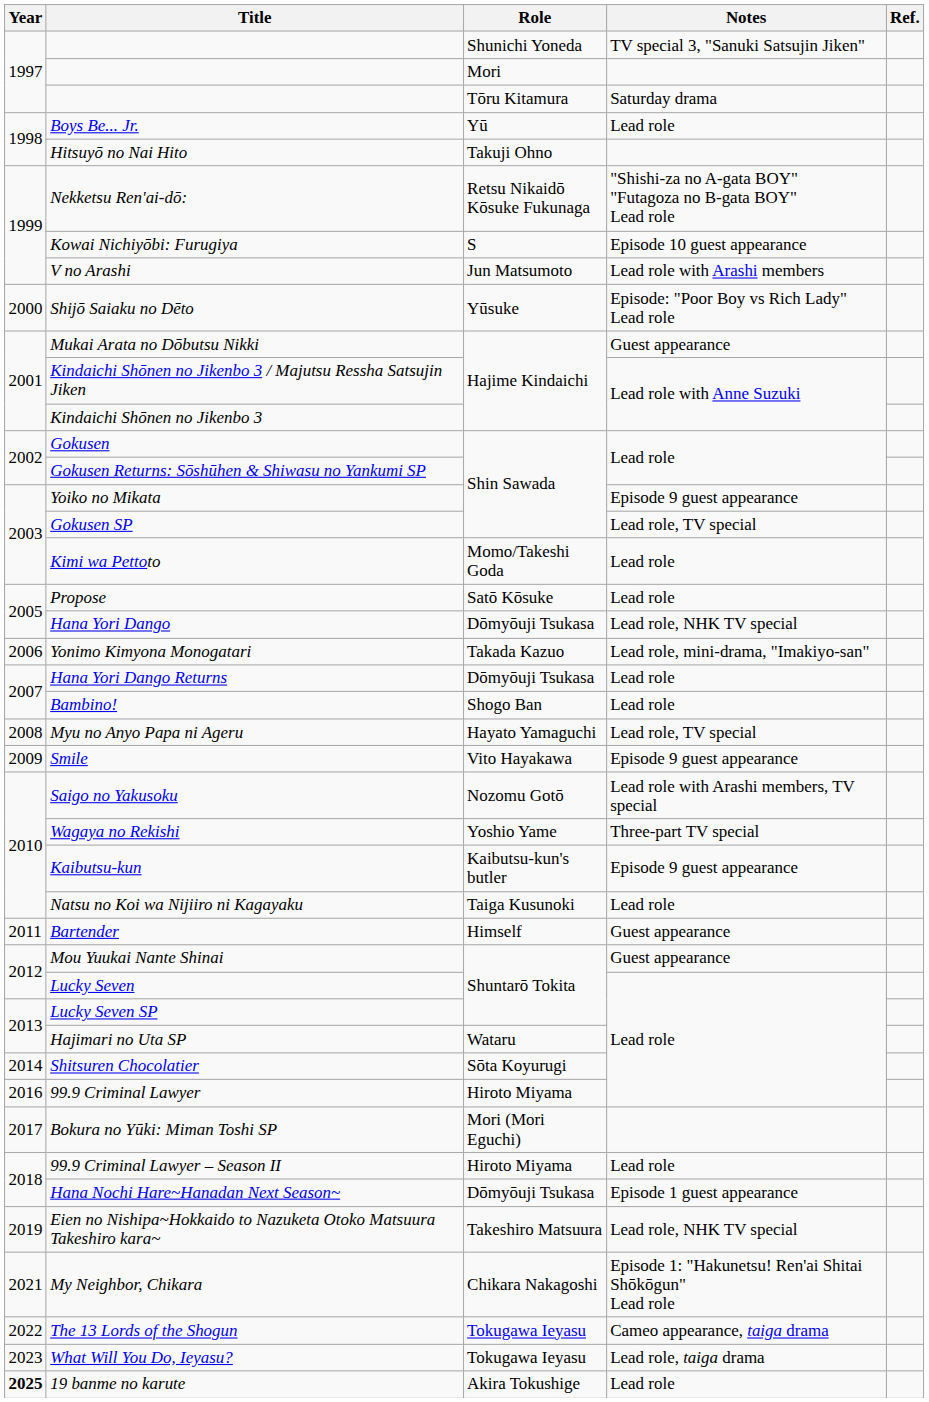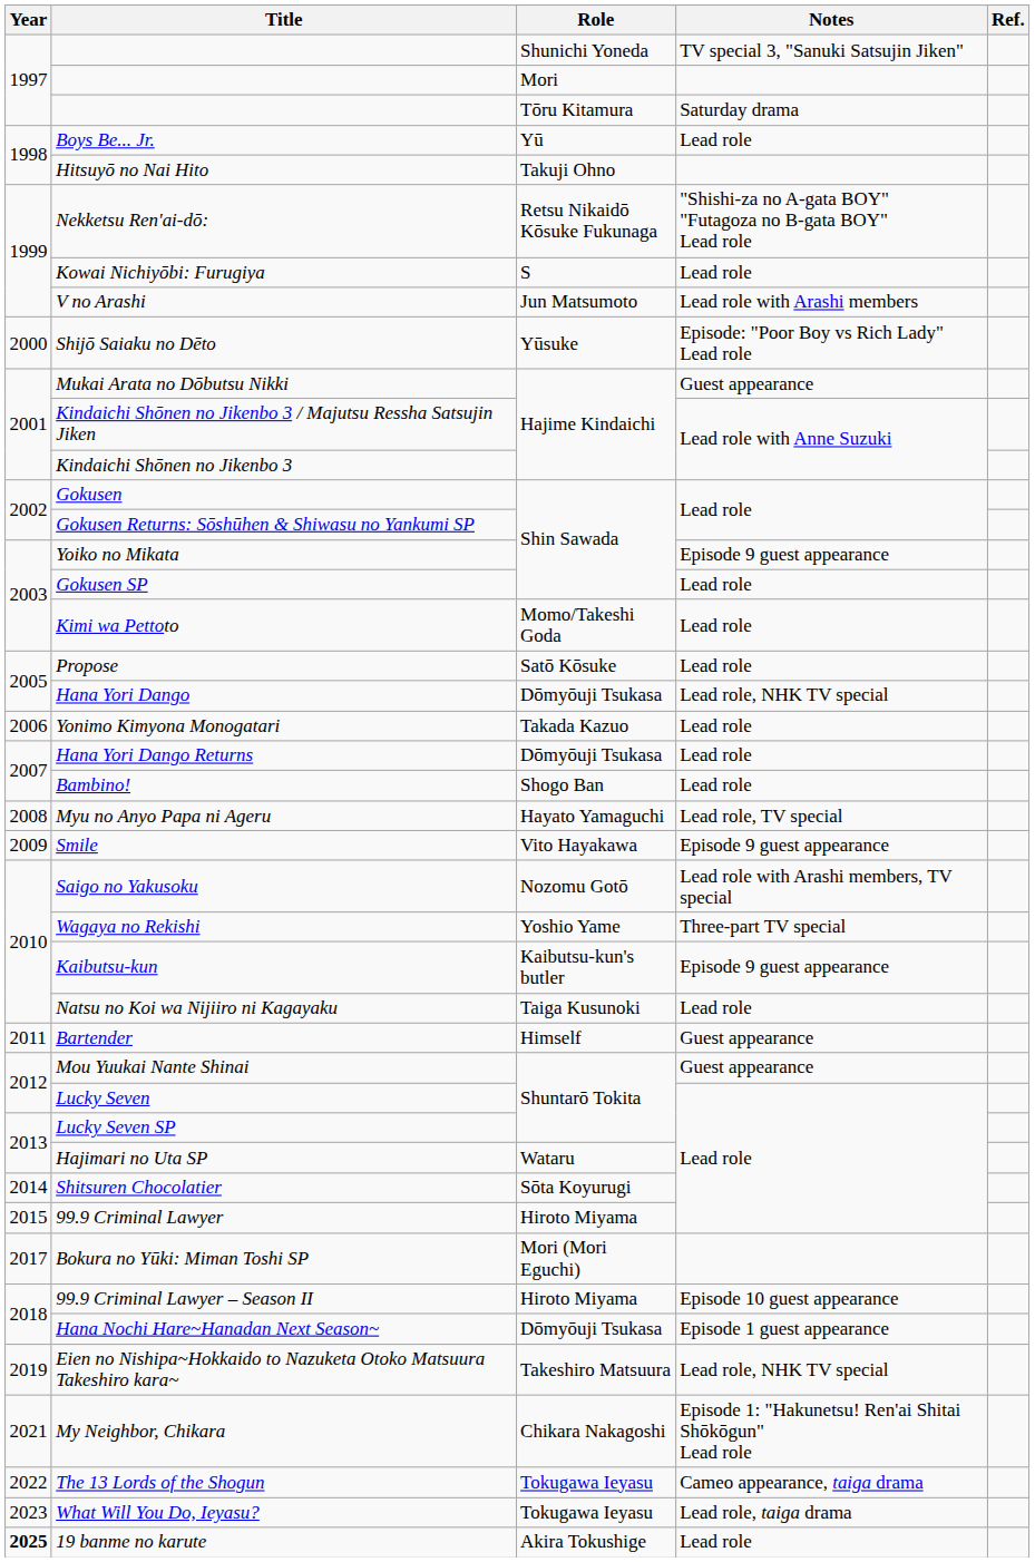Kowai Nichiyōbi: Furugiya | Notes: Episode 10 guest appearance -> Lead role
Gokusen SP | Notes: Lead role, TV special -> Lead role
Yonimo Kimyona Monogatari | Notes: Lead role, mini-drama, "Imakiyo-san" -> Lead role
99.9 Criminal Lawyer | Year: 2016 -> 2015
99.9 Criminal Lawyer – Season II | Notes: Lead role -> Episode 10 guest appearance
